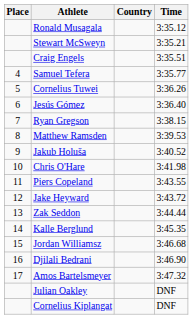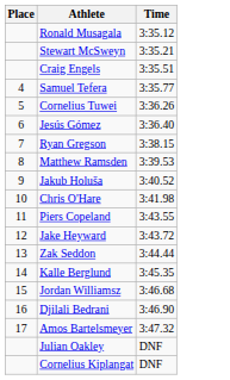- column: Country
